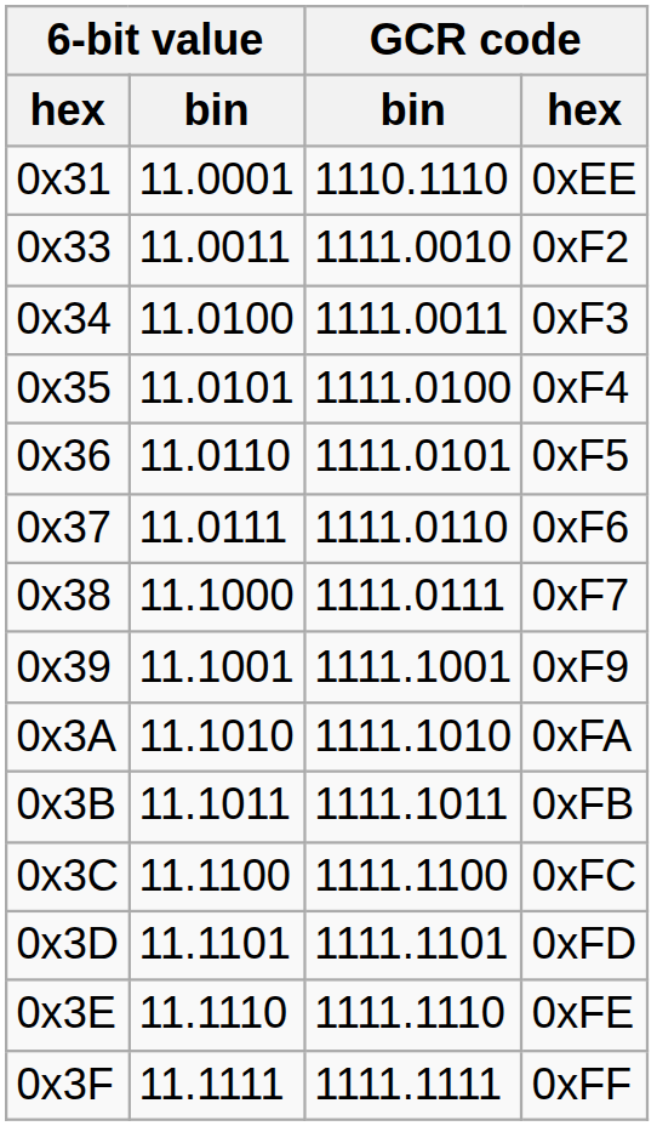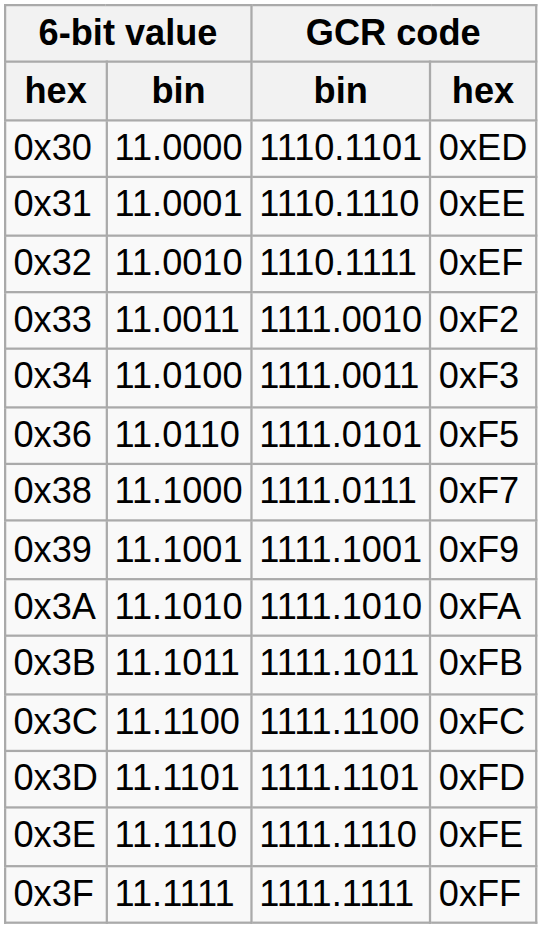+ row: 0x30 | 11.0000 | 1110.1101 | 0xED
+ row: 0x32 | 11.0010 | 1110.1111 | 0xEF
- row: 0x35 | 11.0101 | 1111.0100 | 0xF4
- row: 0x37 | 11.0111 | 1111.0110 | 0xF6
